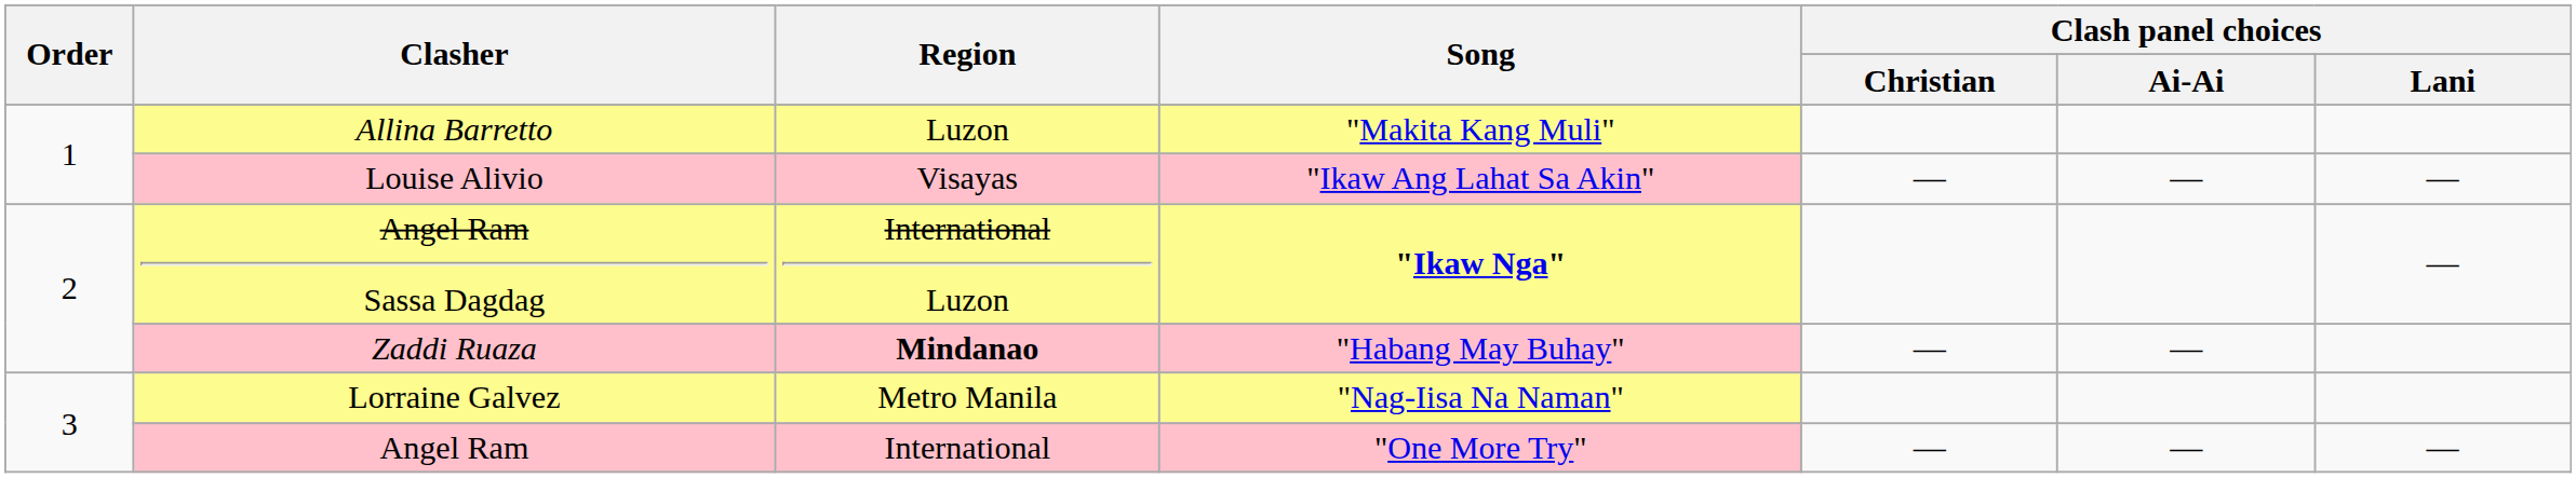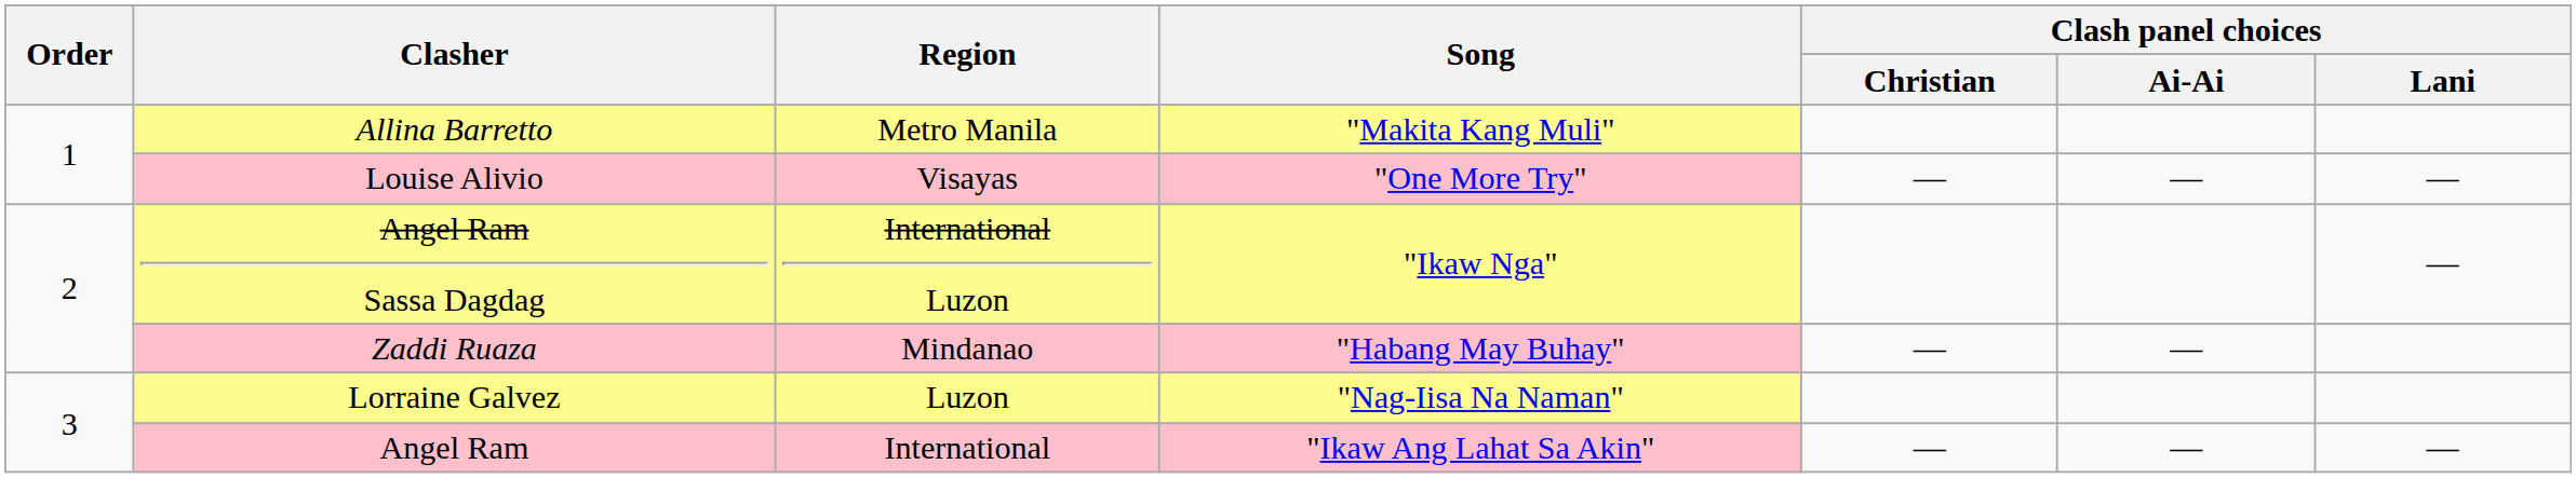Allina Barretto | Region: Luzon -> Metro Manila
Louise Alivio | Song: "Ikaw Ang Lahat Sa Akin" -> "One More Try"
Angel Ram Sassa Dagdag | Song: bold -> normal
Zaddi Ruaza | Region: bold -> normal
Lorraine Galvez | Region: Metro Manila -> Luzon
Angel Ram | Song: "One More Try" -> "Ikaw Ang Lahat Sa Akin"
